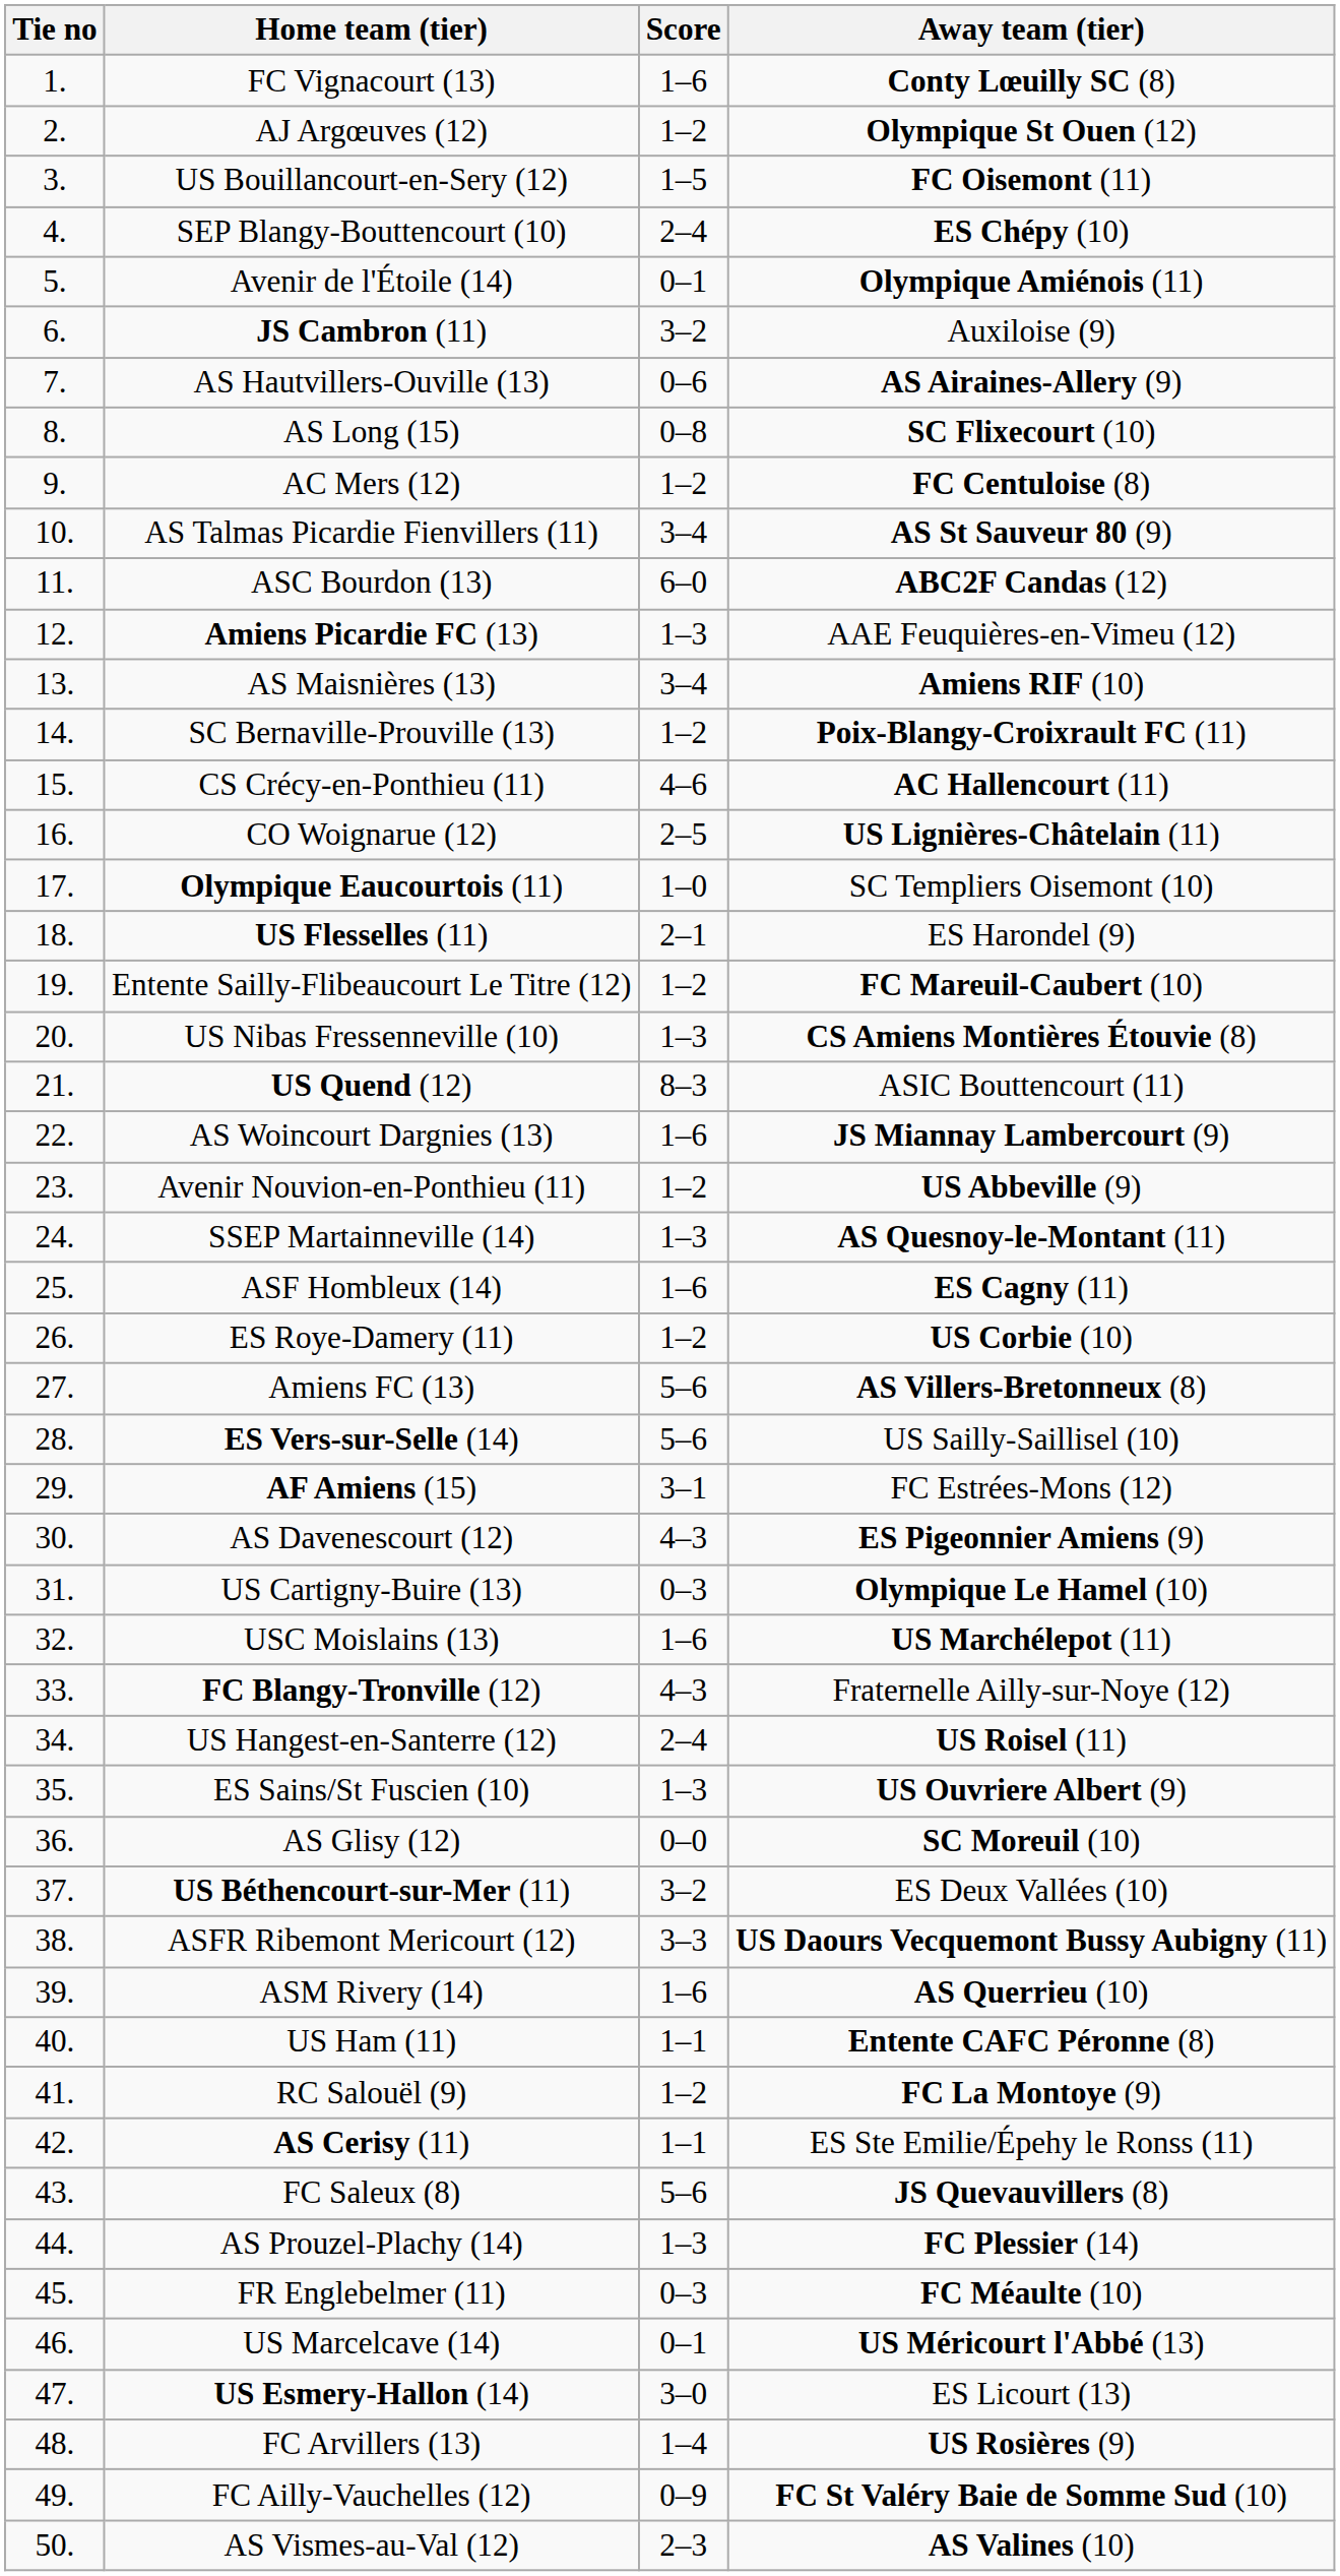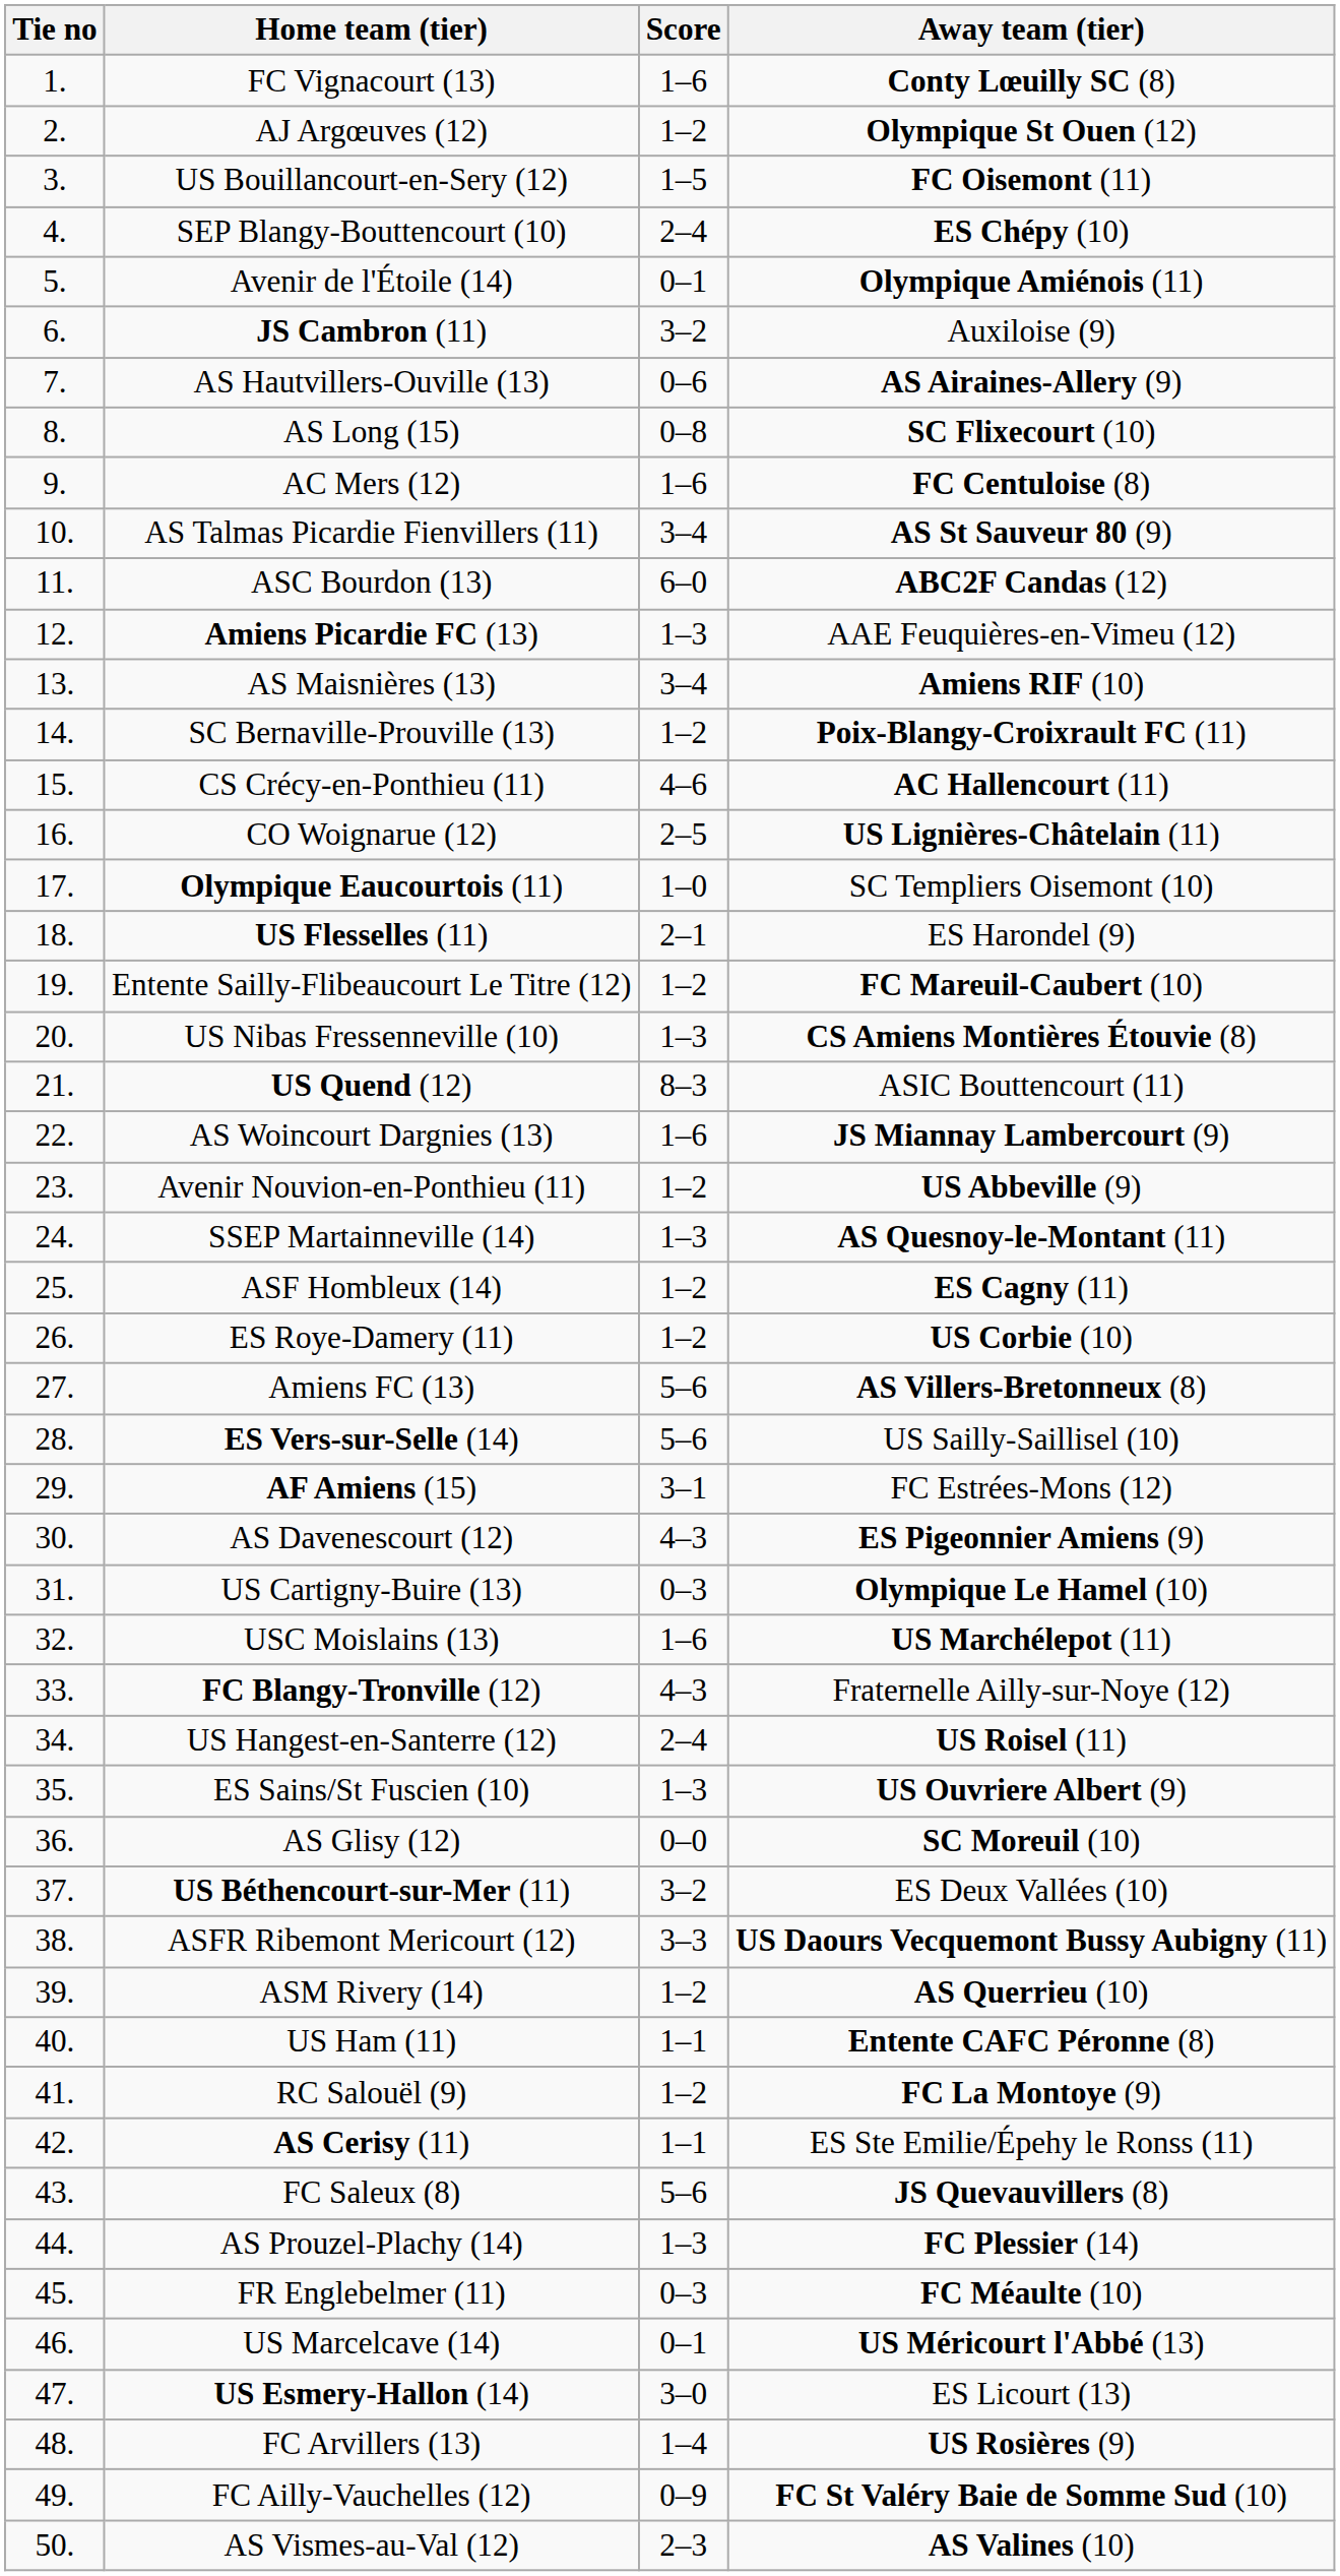AC Mers (12) | Score: 1–2 -> 1–6
ASF Hombleux (14) | Score: 1–6 -> 1–2
ASM Rivery (14) | Score: 1–6 -> 1–2
